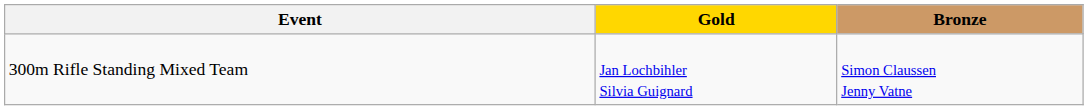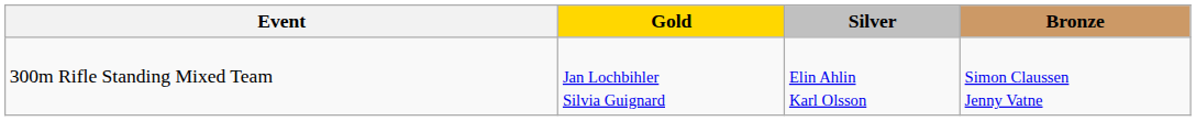+ column: Silver | Elin Ahlin Karl Olsson
